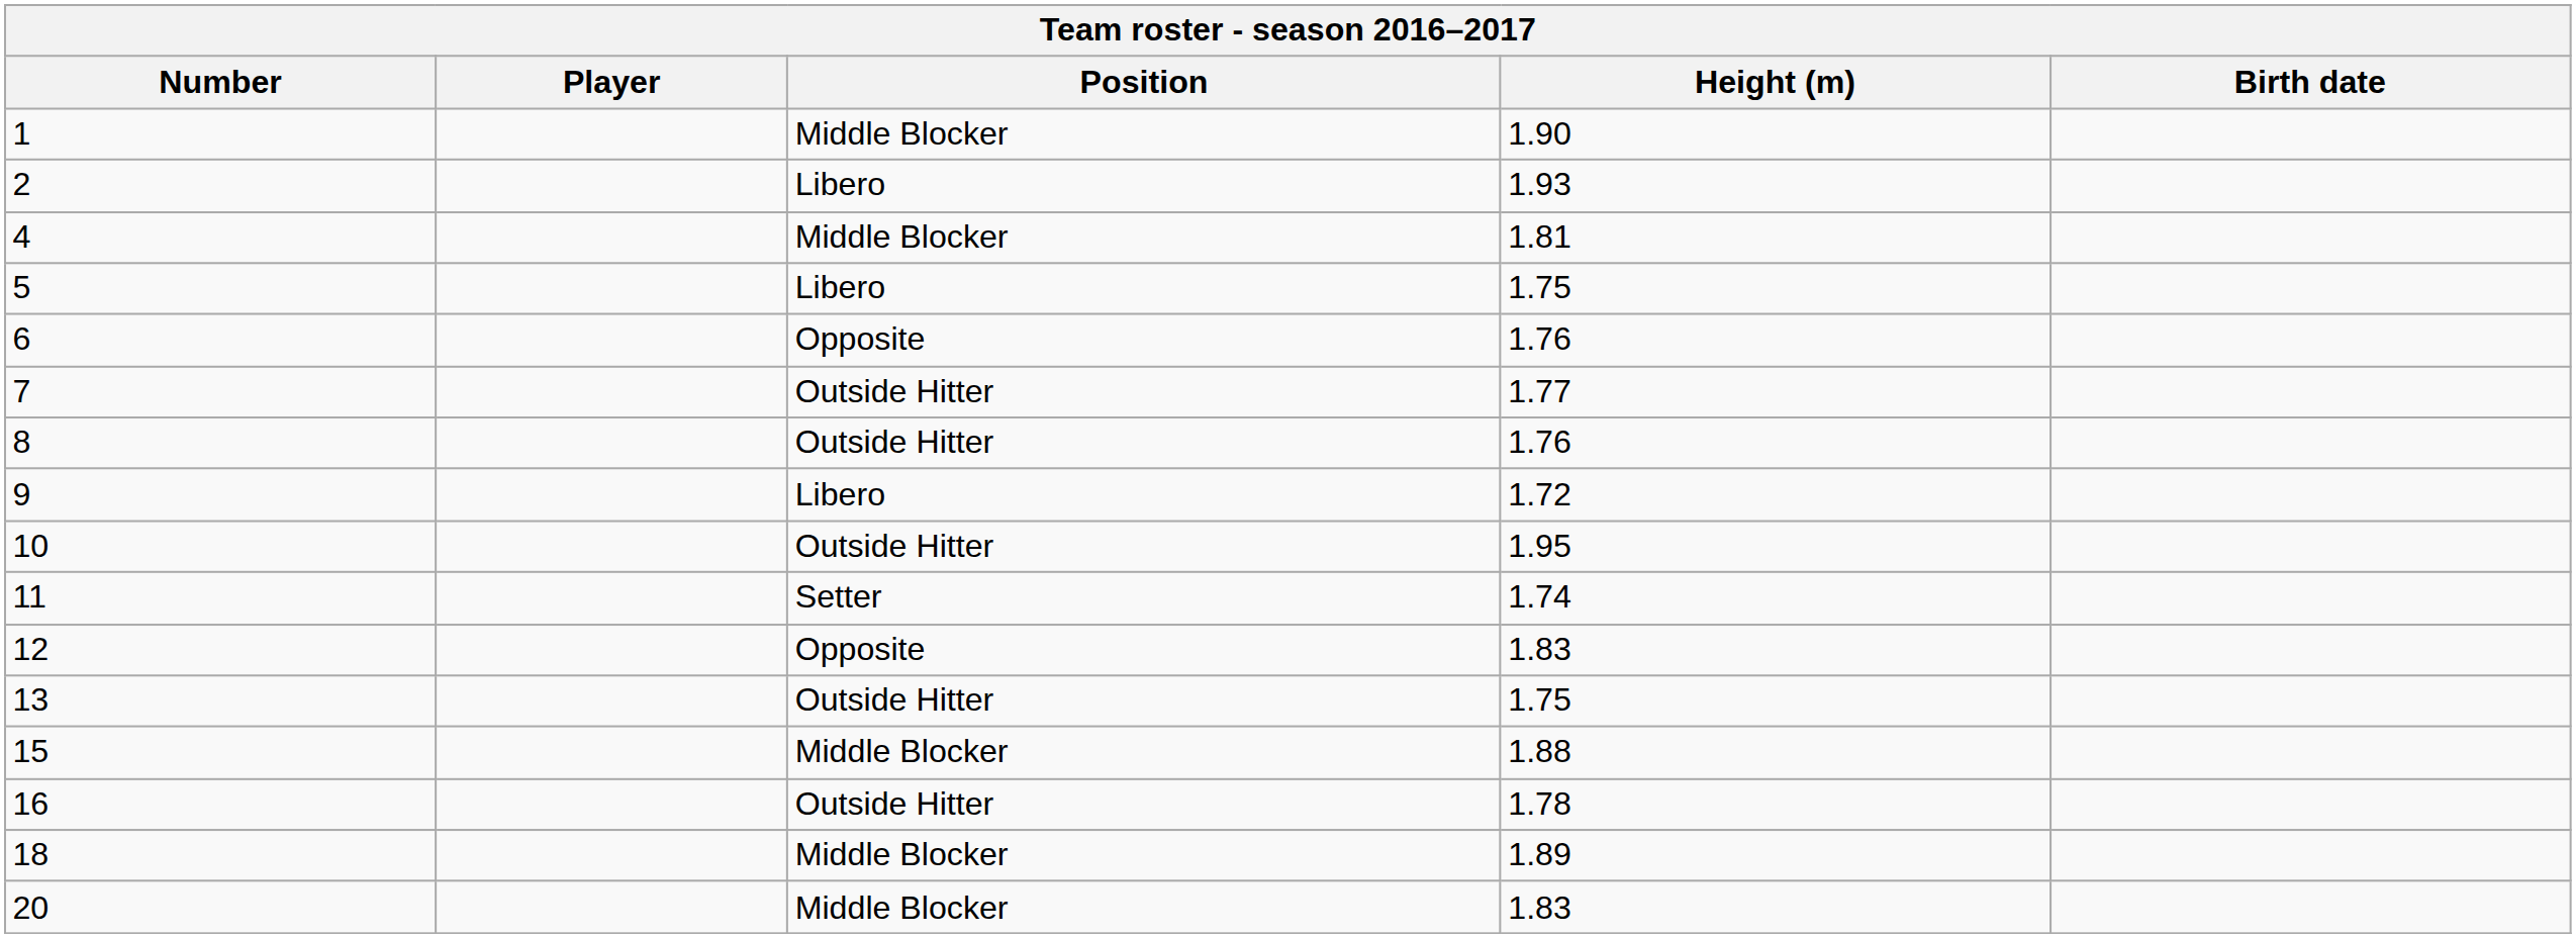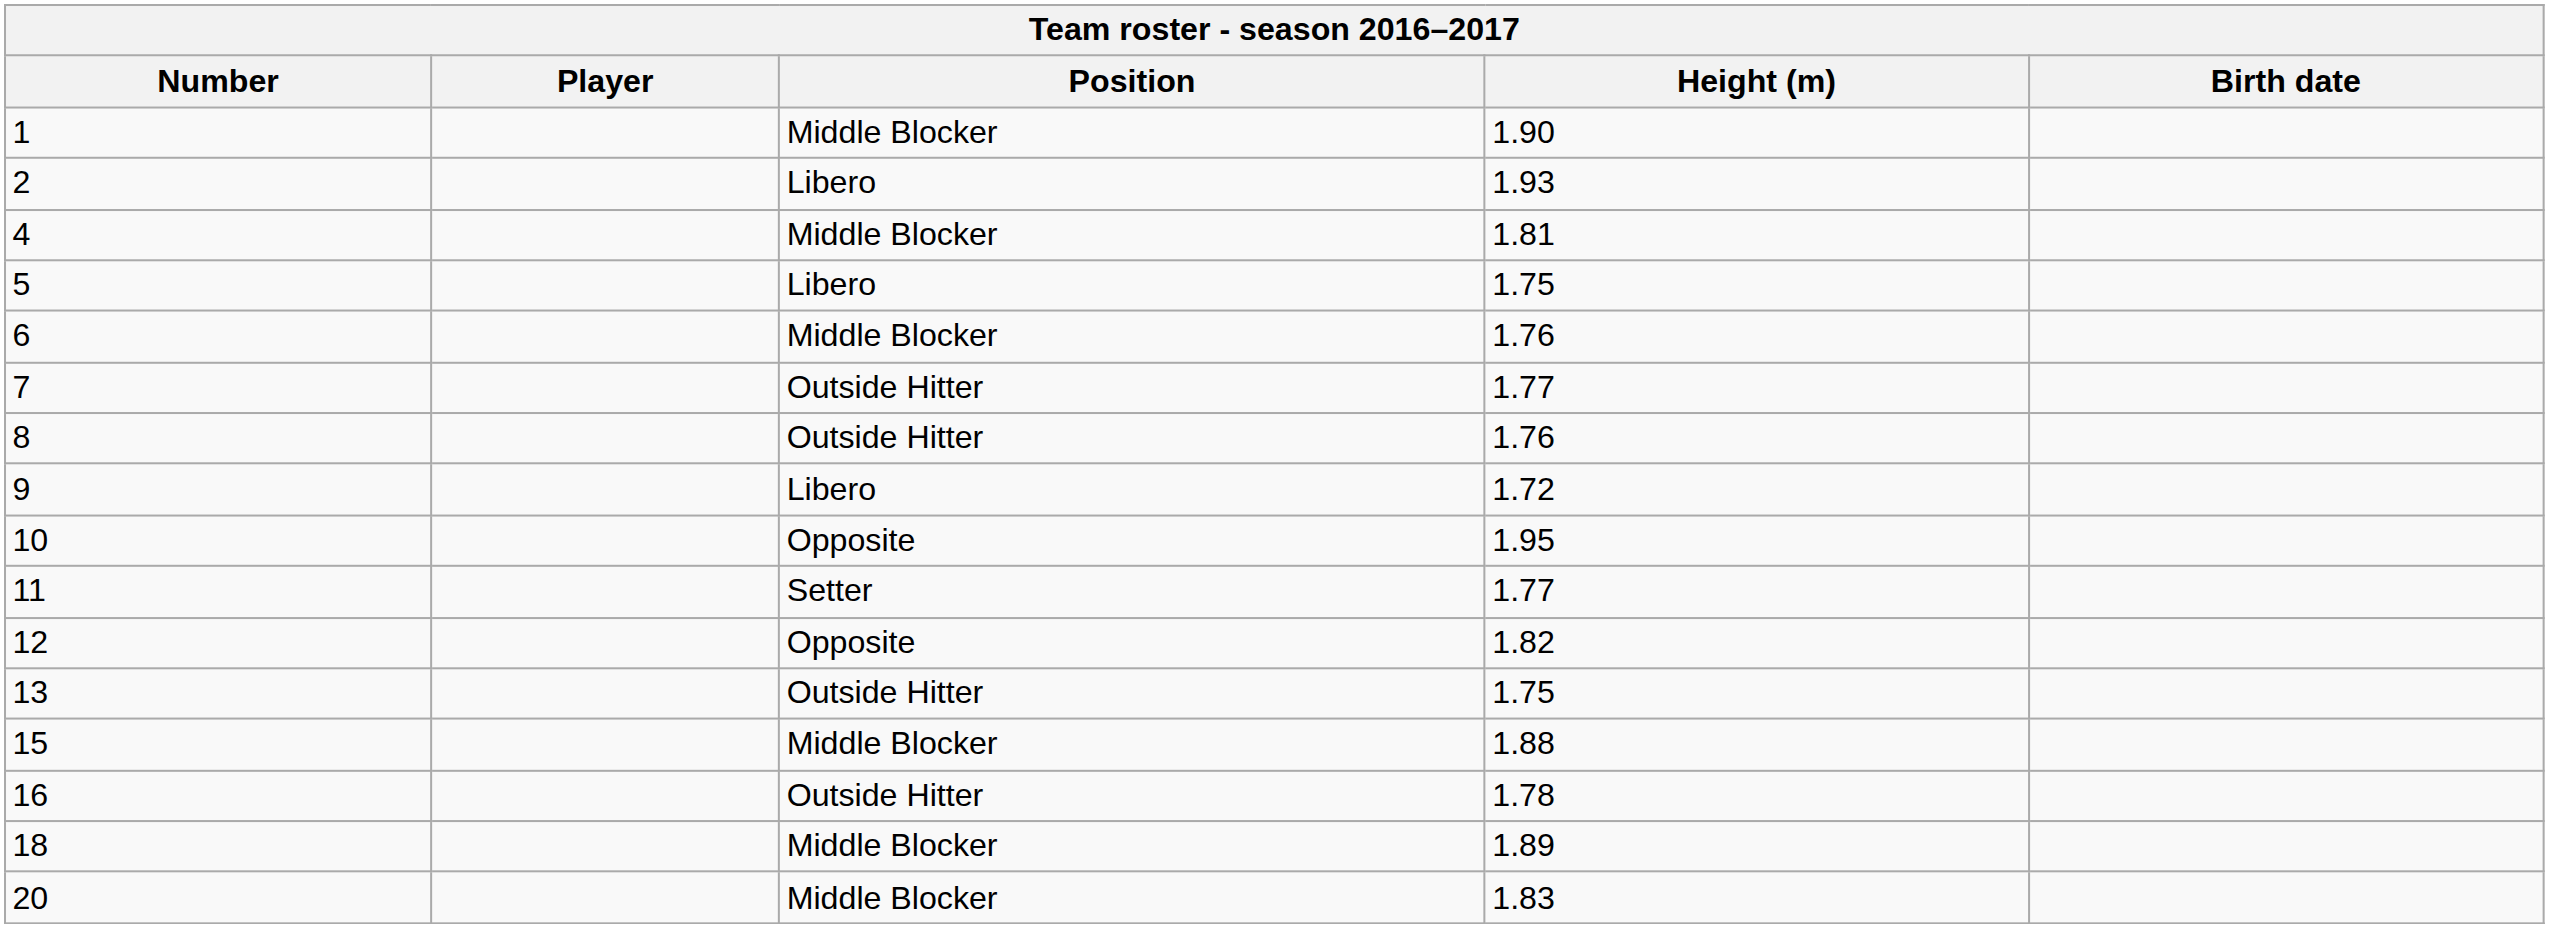6 | Position: Opposite -> Middle Blocker
10 | Position: Outside Hitter -> Opposite
11 | Height (m): 1.74 -> 1.77
12 | Height (m): 1.83 -> 1.82
